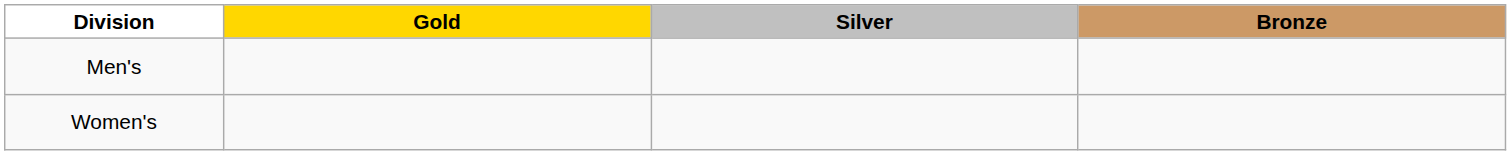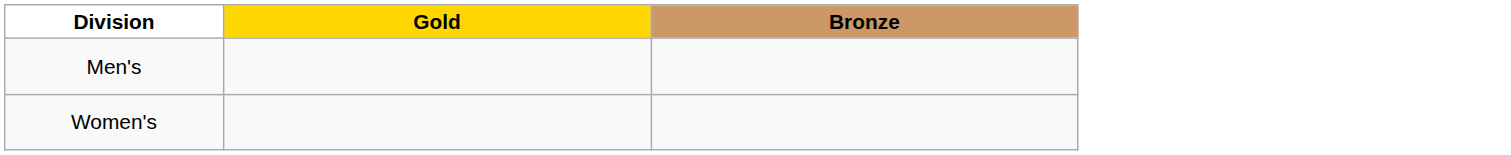- column: Silver
